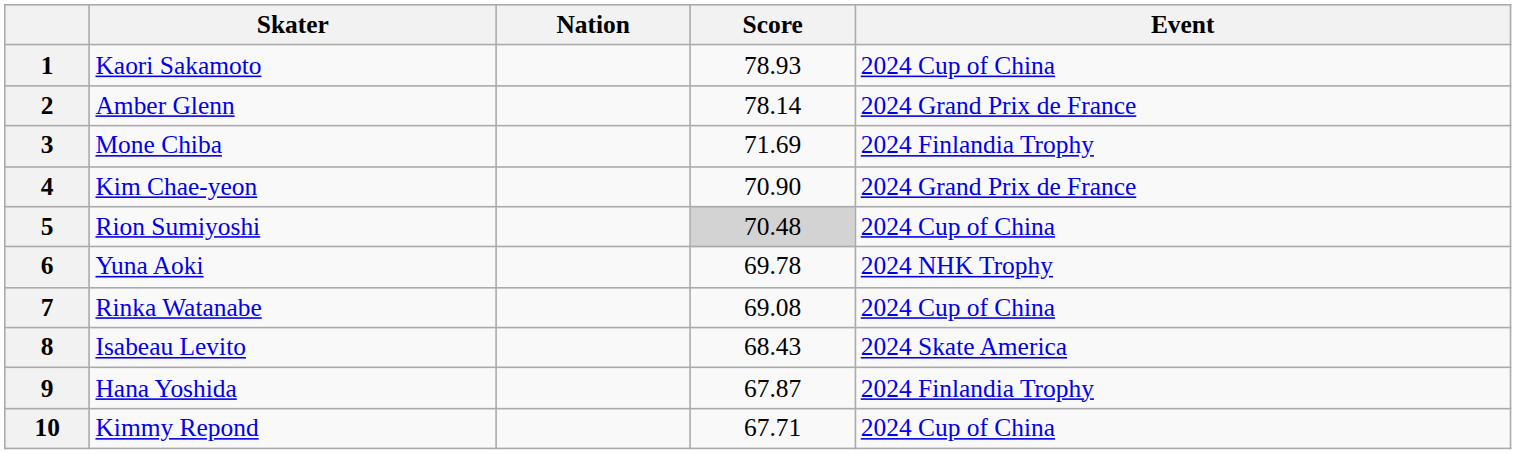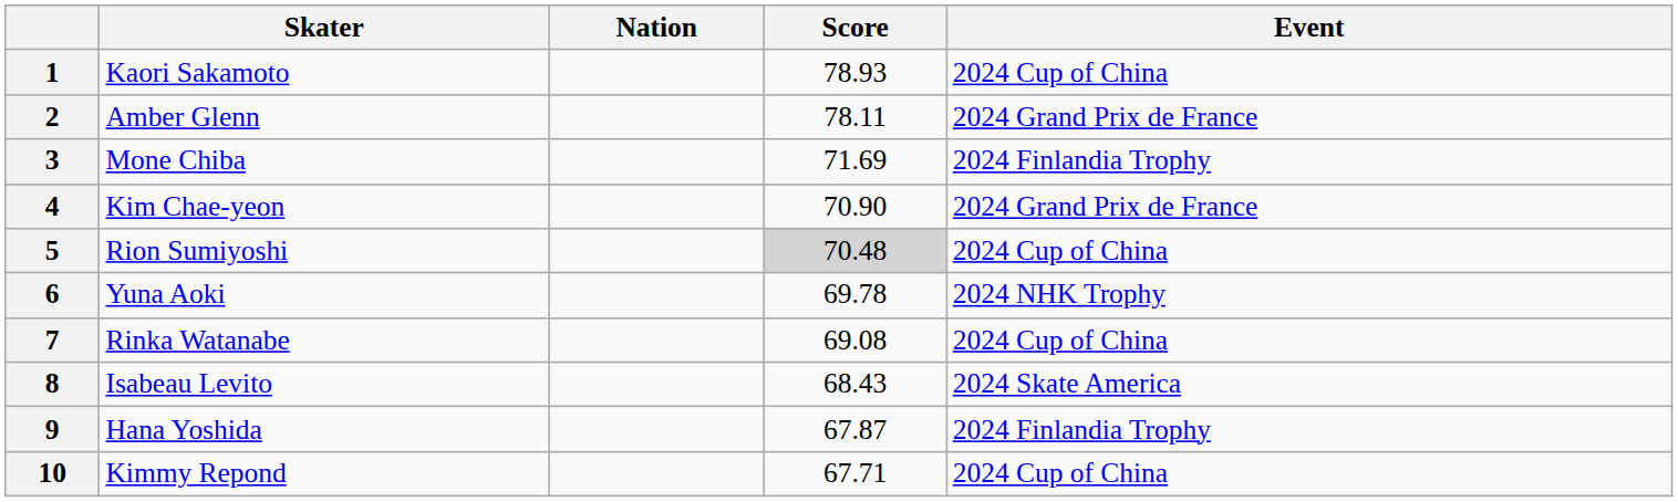2 | Score: 78.14 -> 78.11
